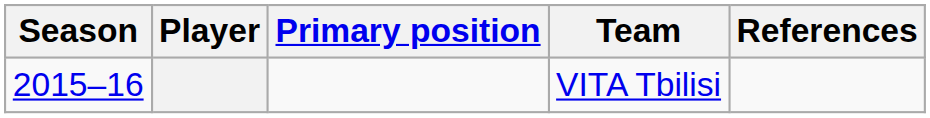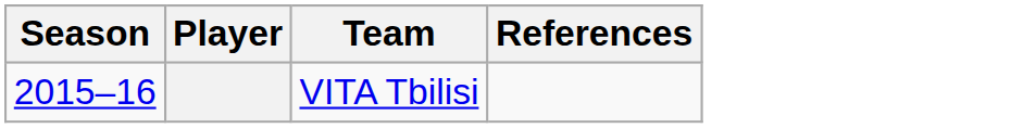- column: Primary position
